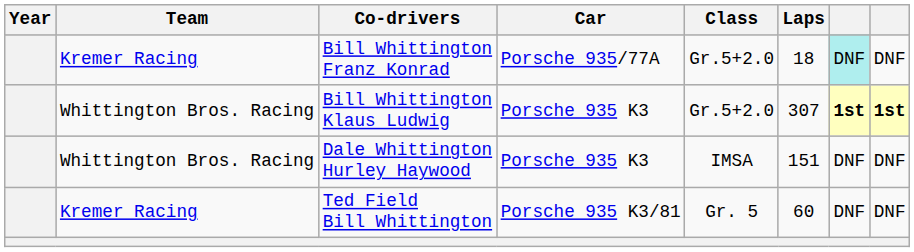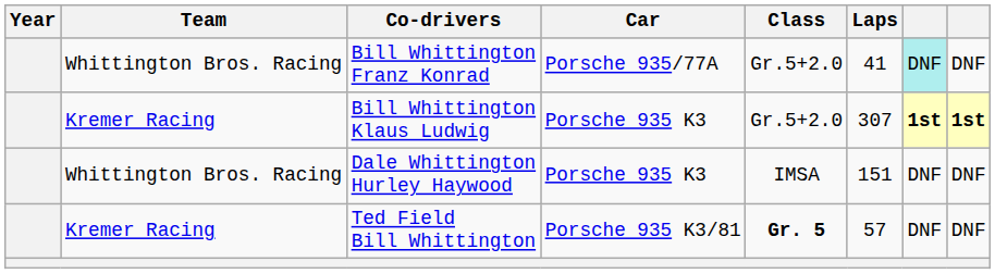Bill Whittington Franz Konrad | Team: Kremer Racing -> Whittington Bros. Racing
Bill Whittington Franz Konrad | Laps: 18 -> 41
Bill Whittington Klaus Ludwig | Team: Whittington Bros. Racing -> Kremer Racing
Ted Field Bill Whittington | Class: normal -> bold
Ted Field Bill Whittington | Laps: 60 -> 57
